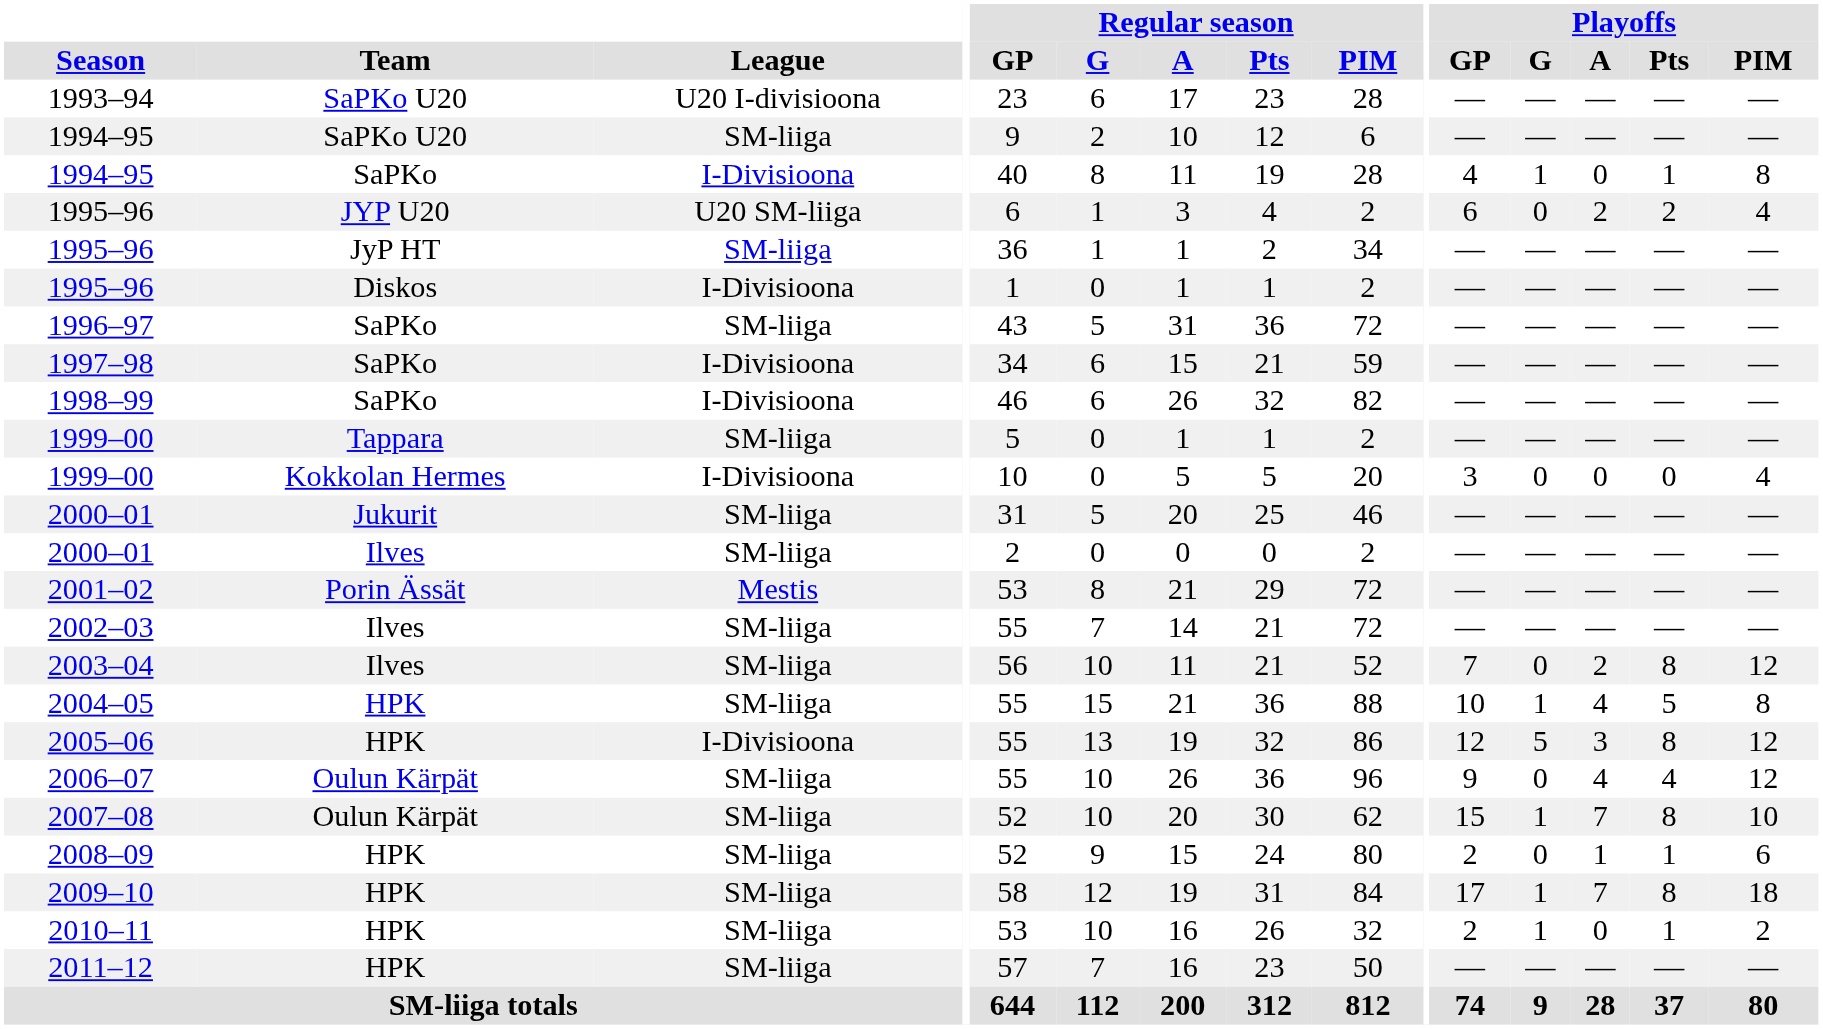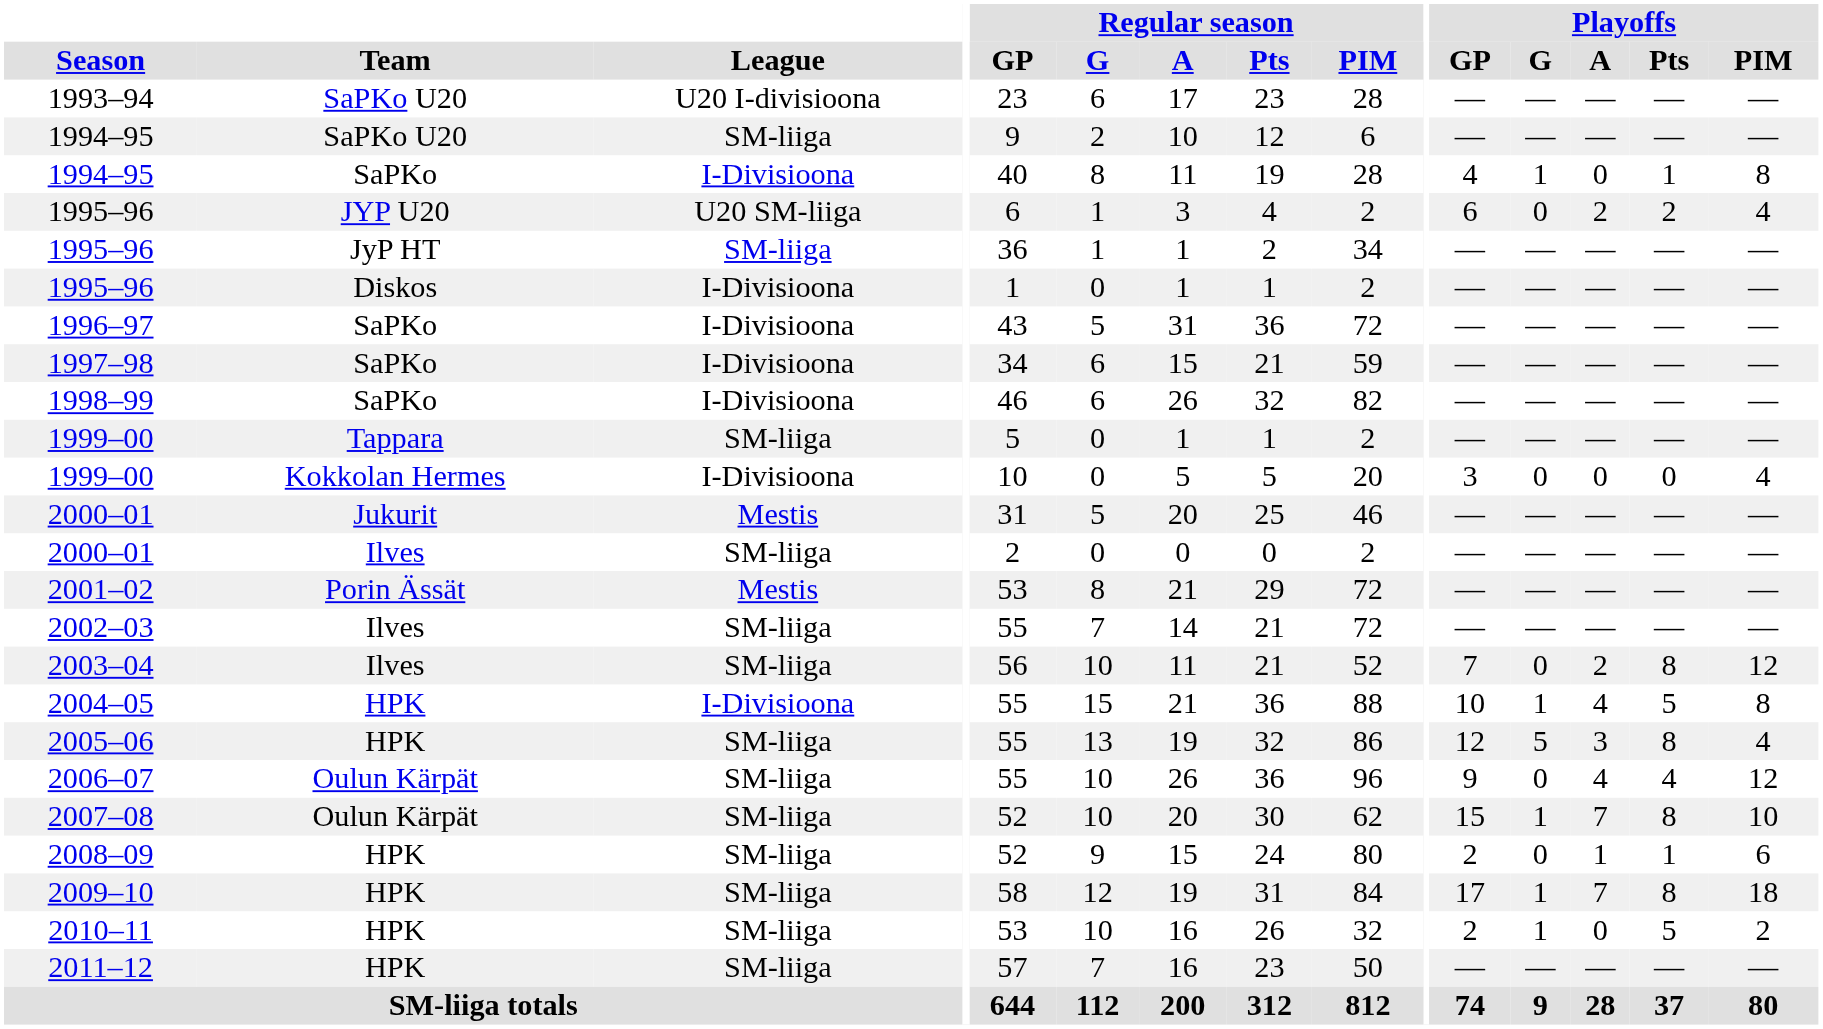1996–97 | League: SM-liiga -> I-Divisioona
2000–01 / Jukurit | League: SM-liiga -> Mestis
2004–05 | League: SM-liiga -> I-Divisioona
2005–06 | League: I-Divisioona -> SM-liiga
2005–06 | Playoffs / PIM: 12 -> 4
2010–11 | Playoffs / Pts: 1 -> 5
